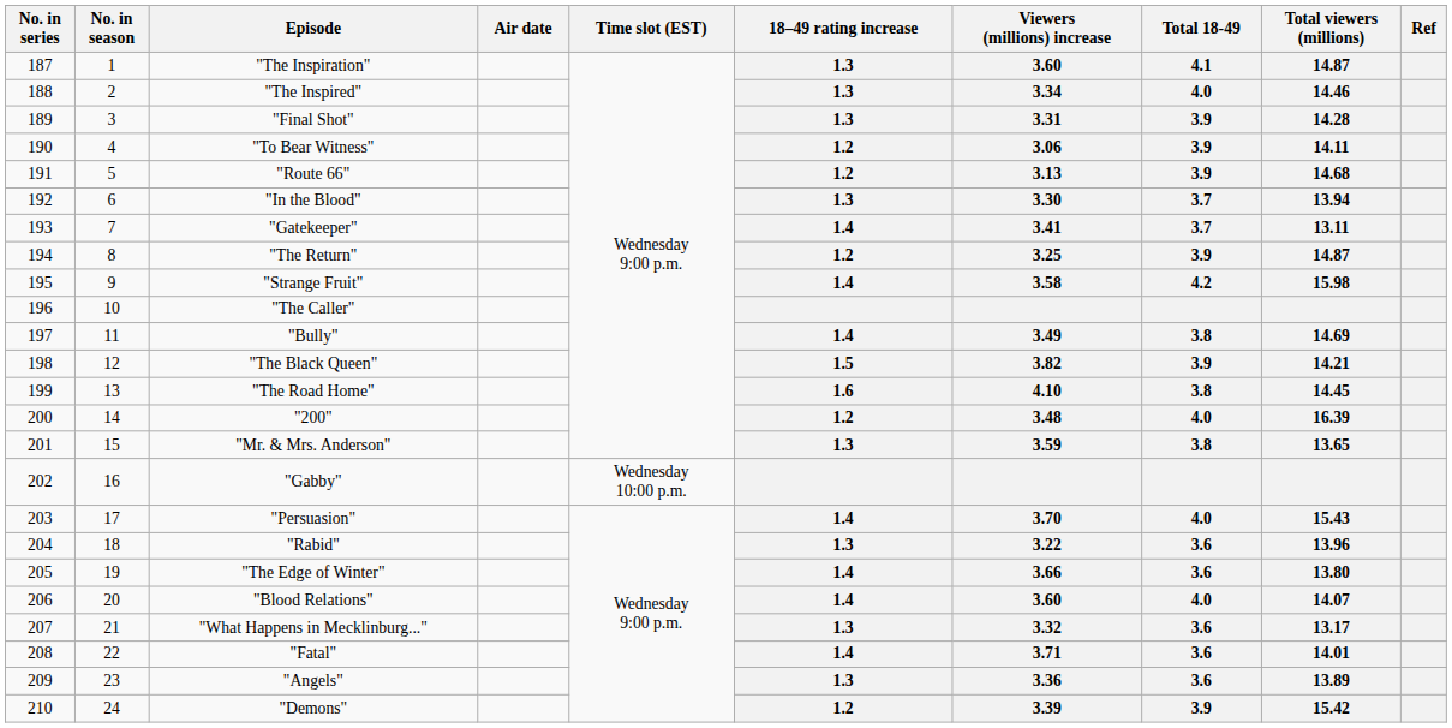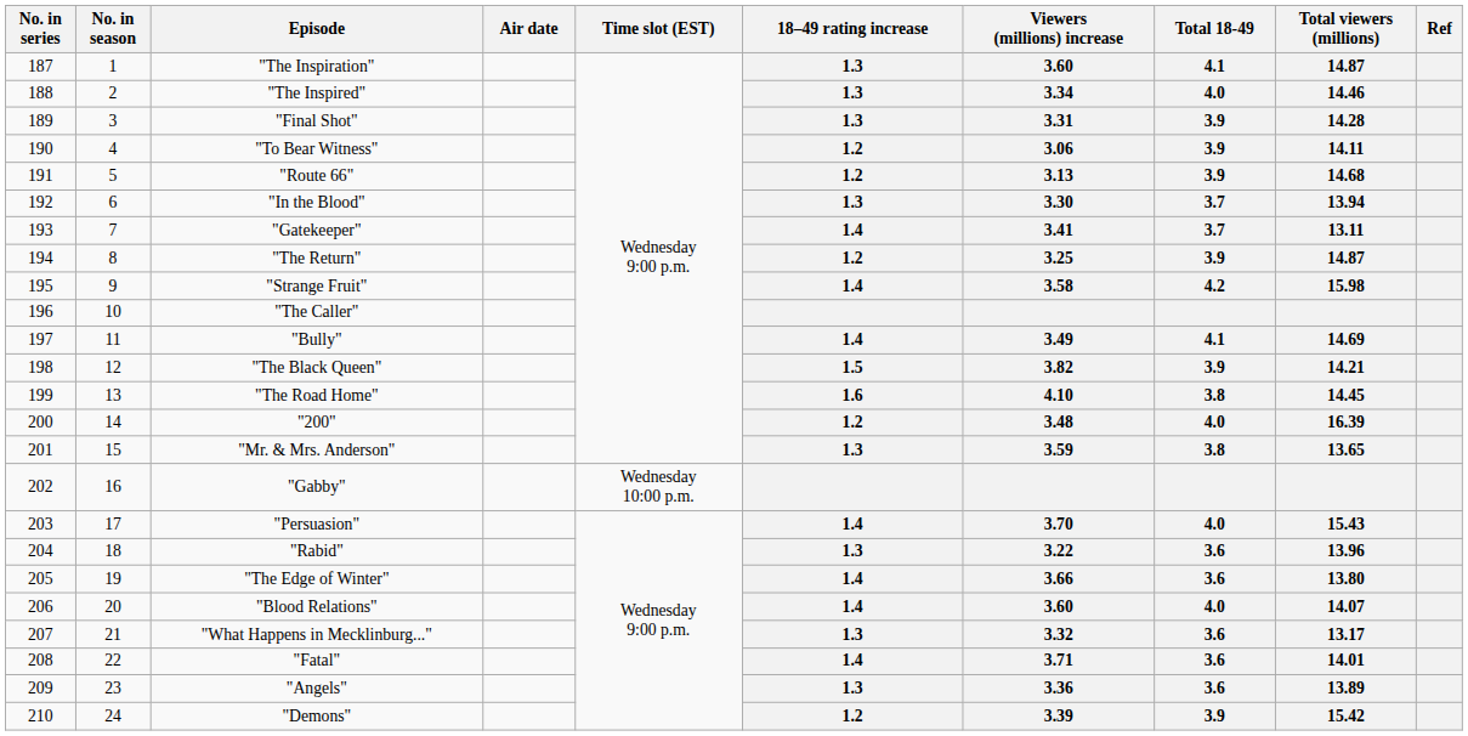"Bully" | Total 18-49: 3.8 -> 4.1
